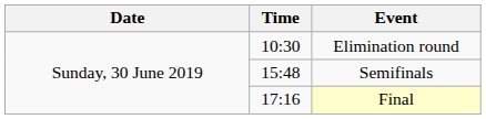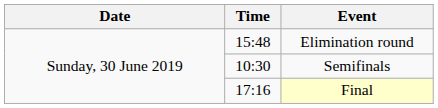Elimination round | Time: 10:30 -> 15:48
Semifinals | Time: 15:48 -> 10:30
